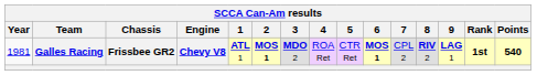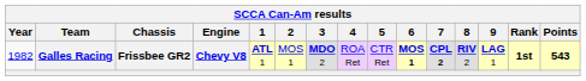Galles Racing | Year: 1981 -> 1982
Galles Racing | 2: bold -> normal
Galles Racing | 7: normal -> bold
Galles Racing | Points: 540 -> 543
